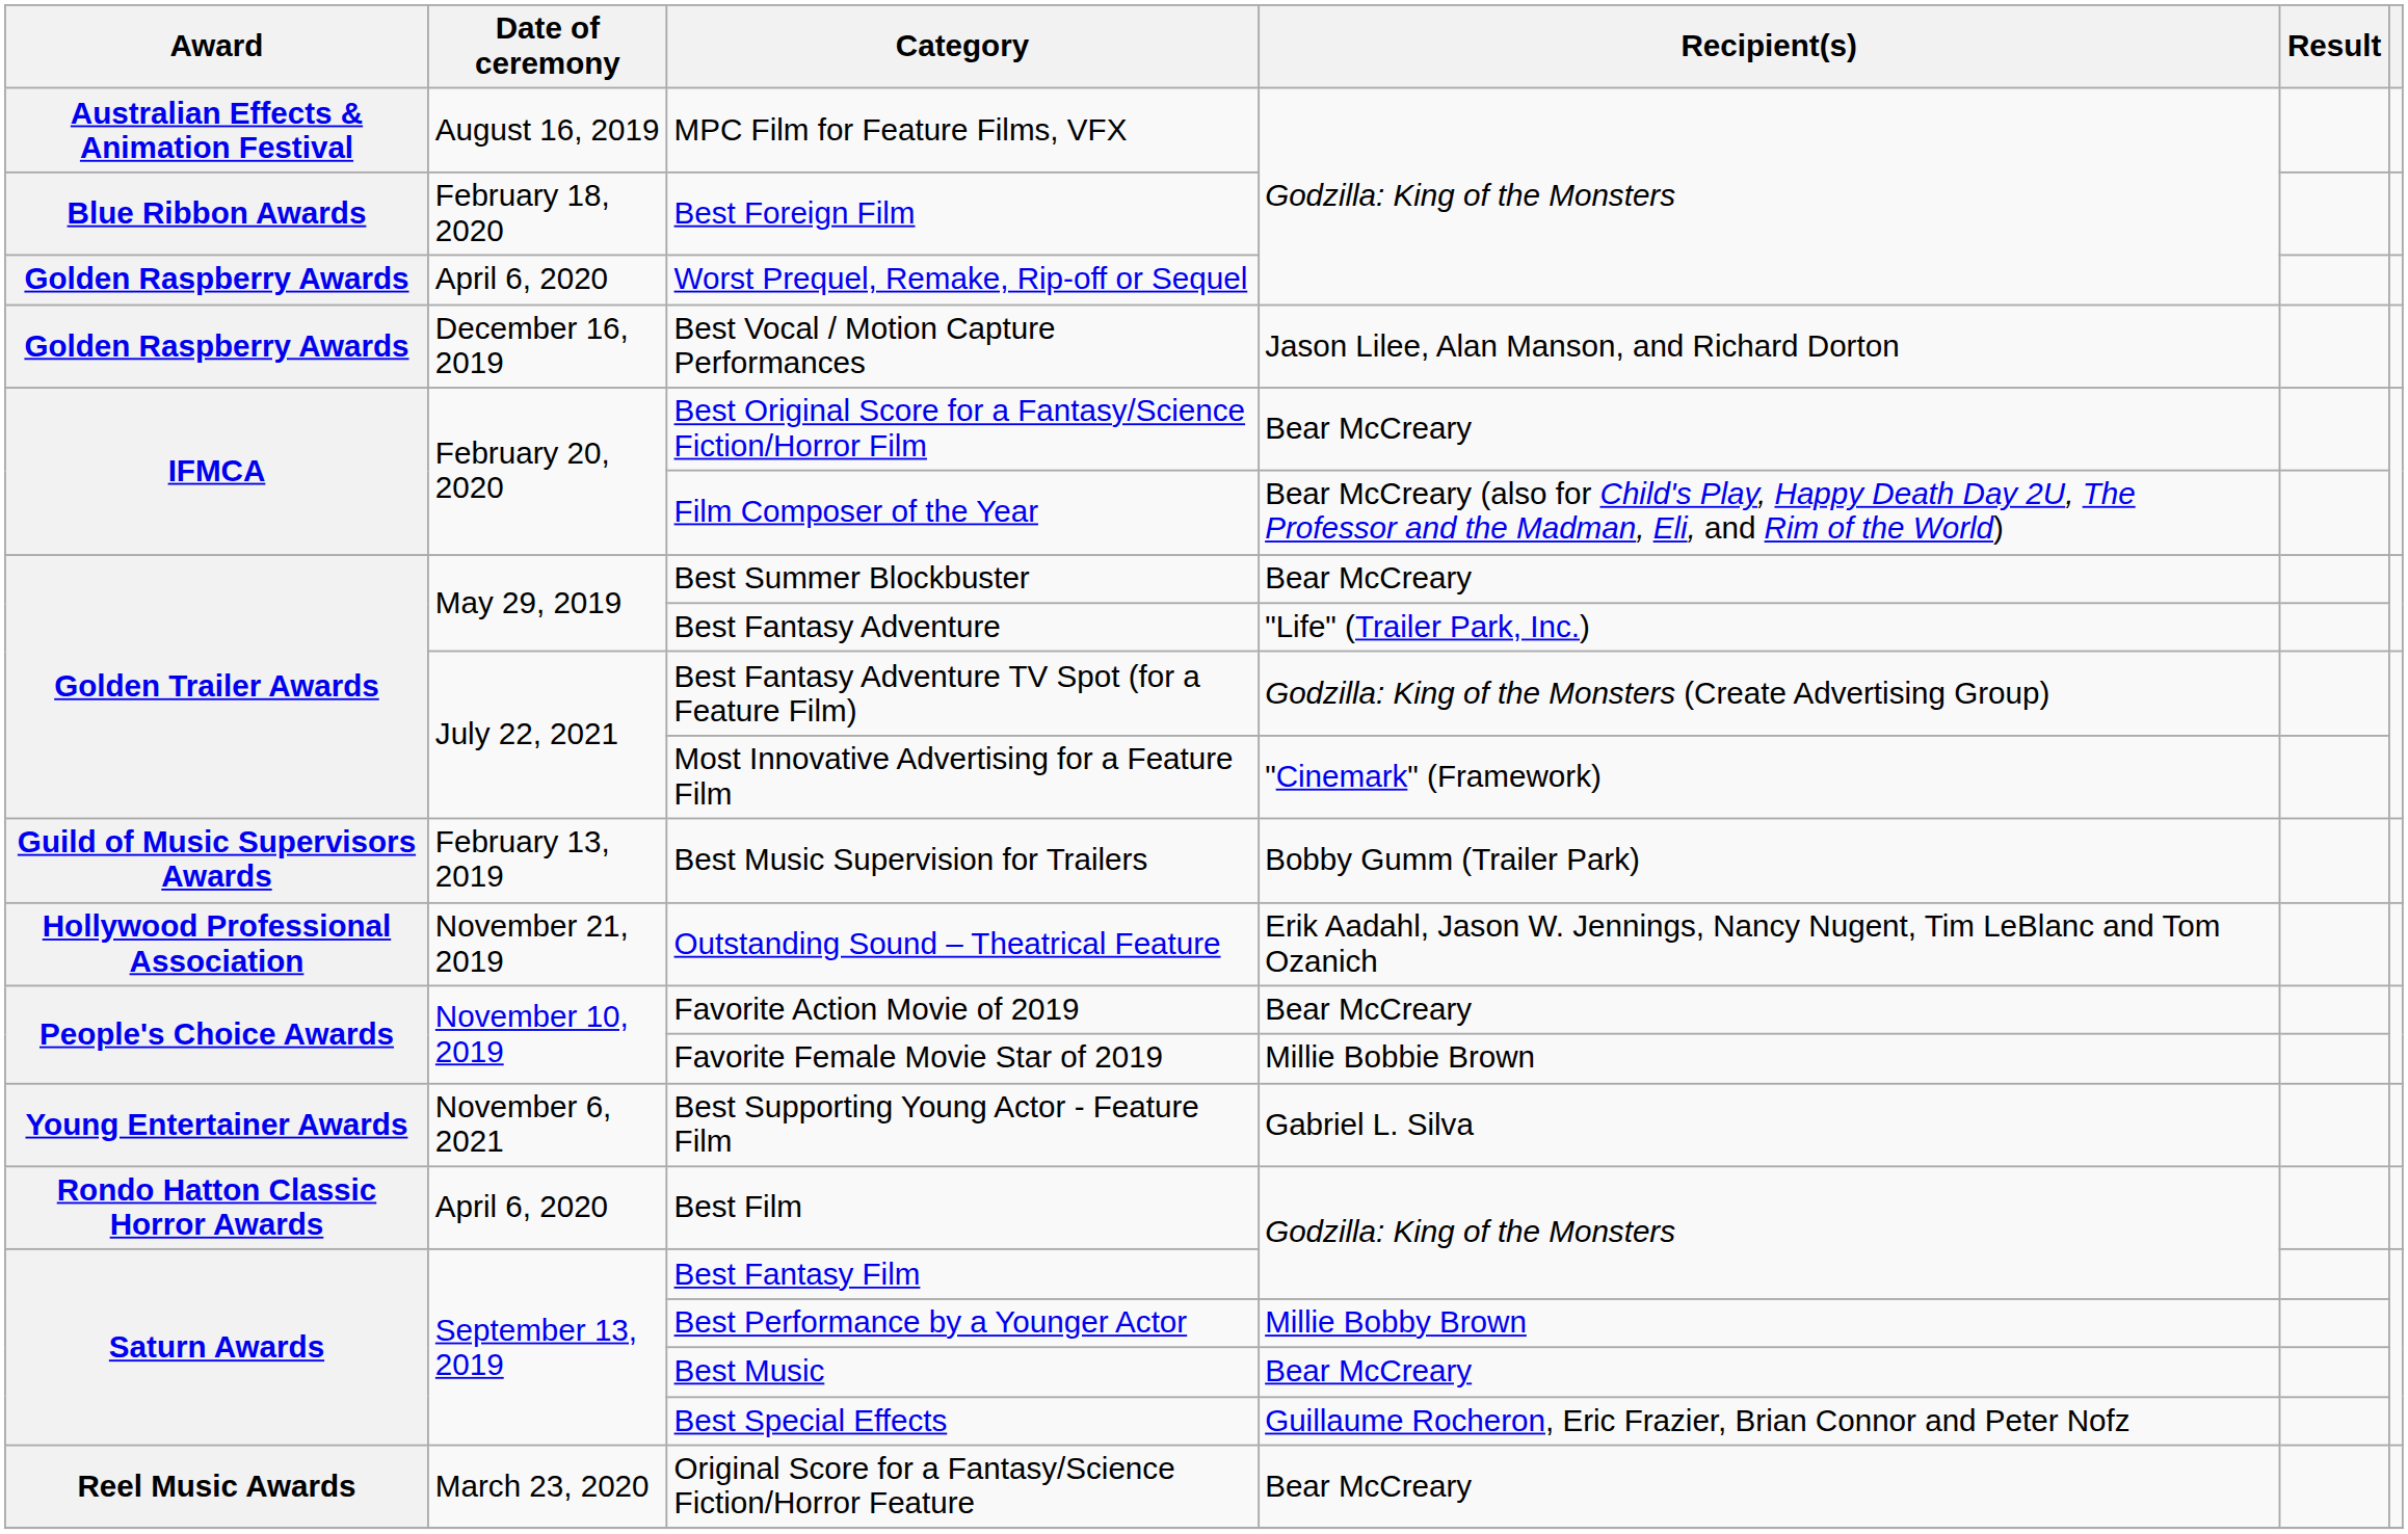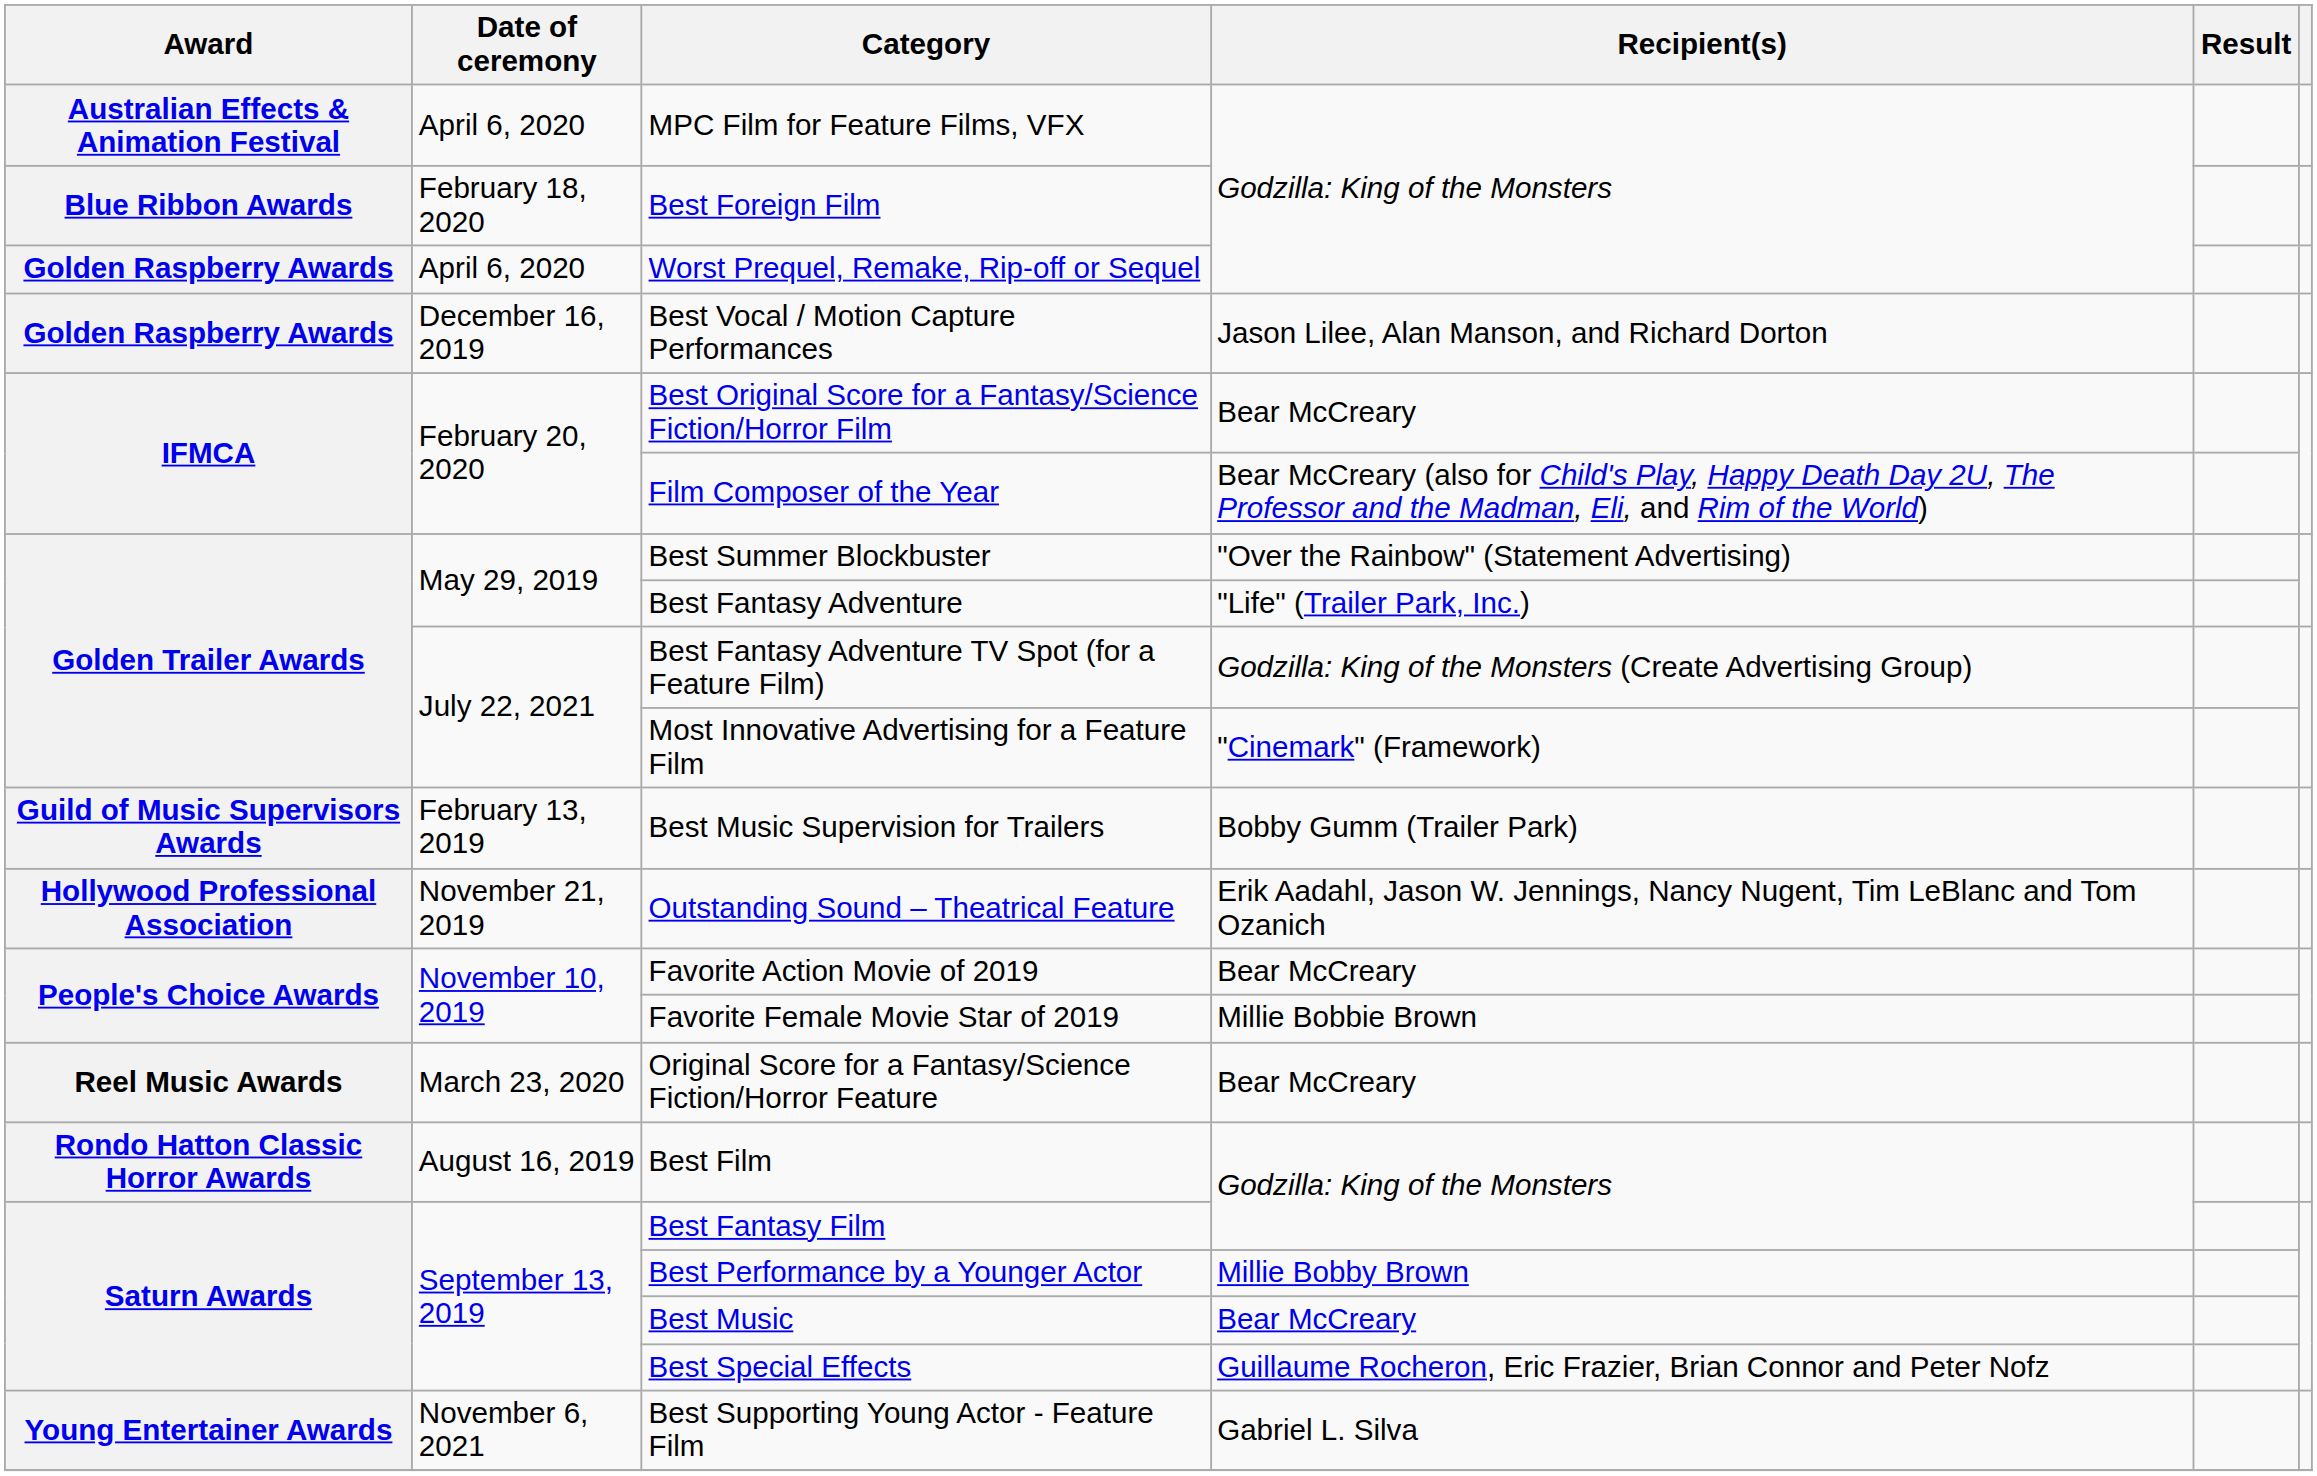MPC Film for Feature Films, VFX | Date of ceremony: August 16, 2019 -> April 6, 2020
Best Summer Blockbuster | Recipient(s): Bear McCreary -> "Over the Rainbow" (Statement Advertising)
rows swapped: Original Score for a Fantasy/Science Fiction/Horror Feature <-> Best Supporting Young Actor - Feature Film
Best Film | Date of ceremony: April 6, 2020 -> August 16, 2019
